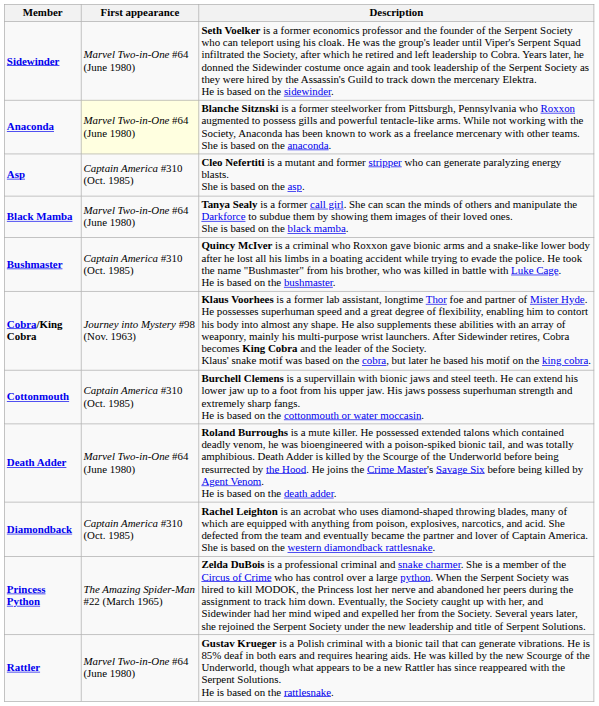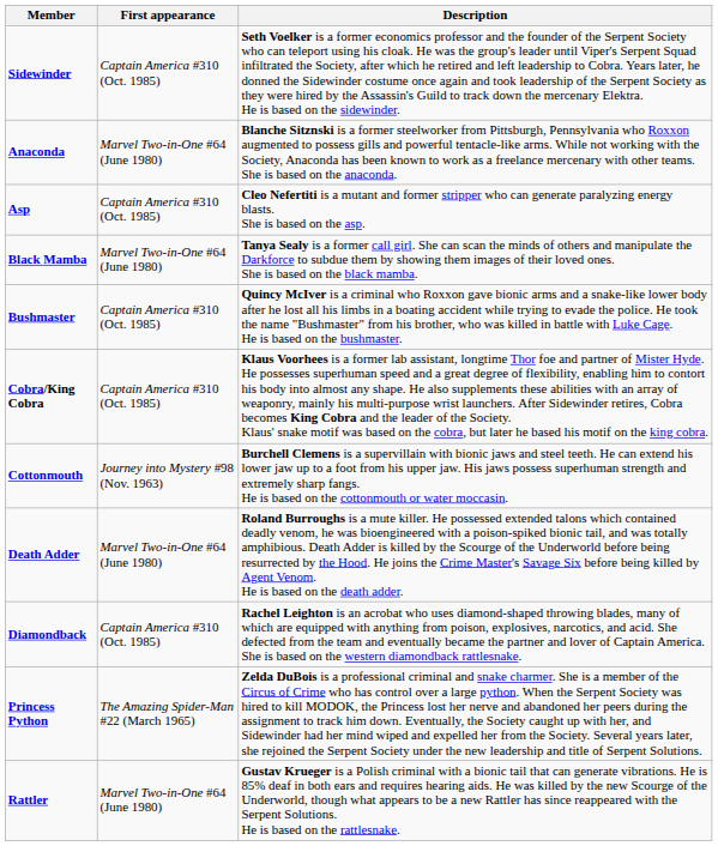Sidewinder | First appearance: Marvel Two-in-One #64 (June 1980) -> Captain America #310 (Oct. 1985)
Anaconda | First appearance: lightyellow background -> no background
Cobra/King Cobra | First appearance: Journey into Mystery #98 (Nov. 1963) -> Captain America #310 (Oct. 1985)
Cottonmouth | First appearance: Captain America #310 (Oct. 1985) -> Journey into Mystery #98 (Nov. 1963)
